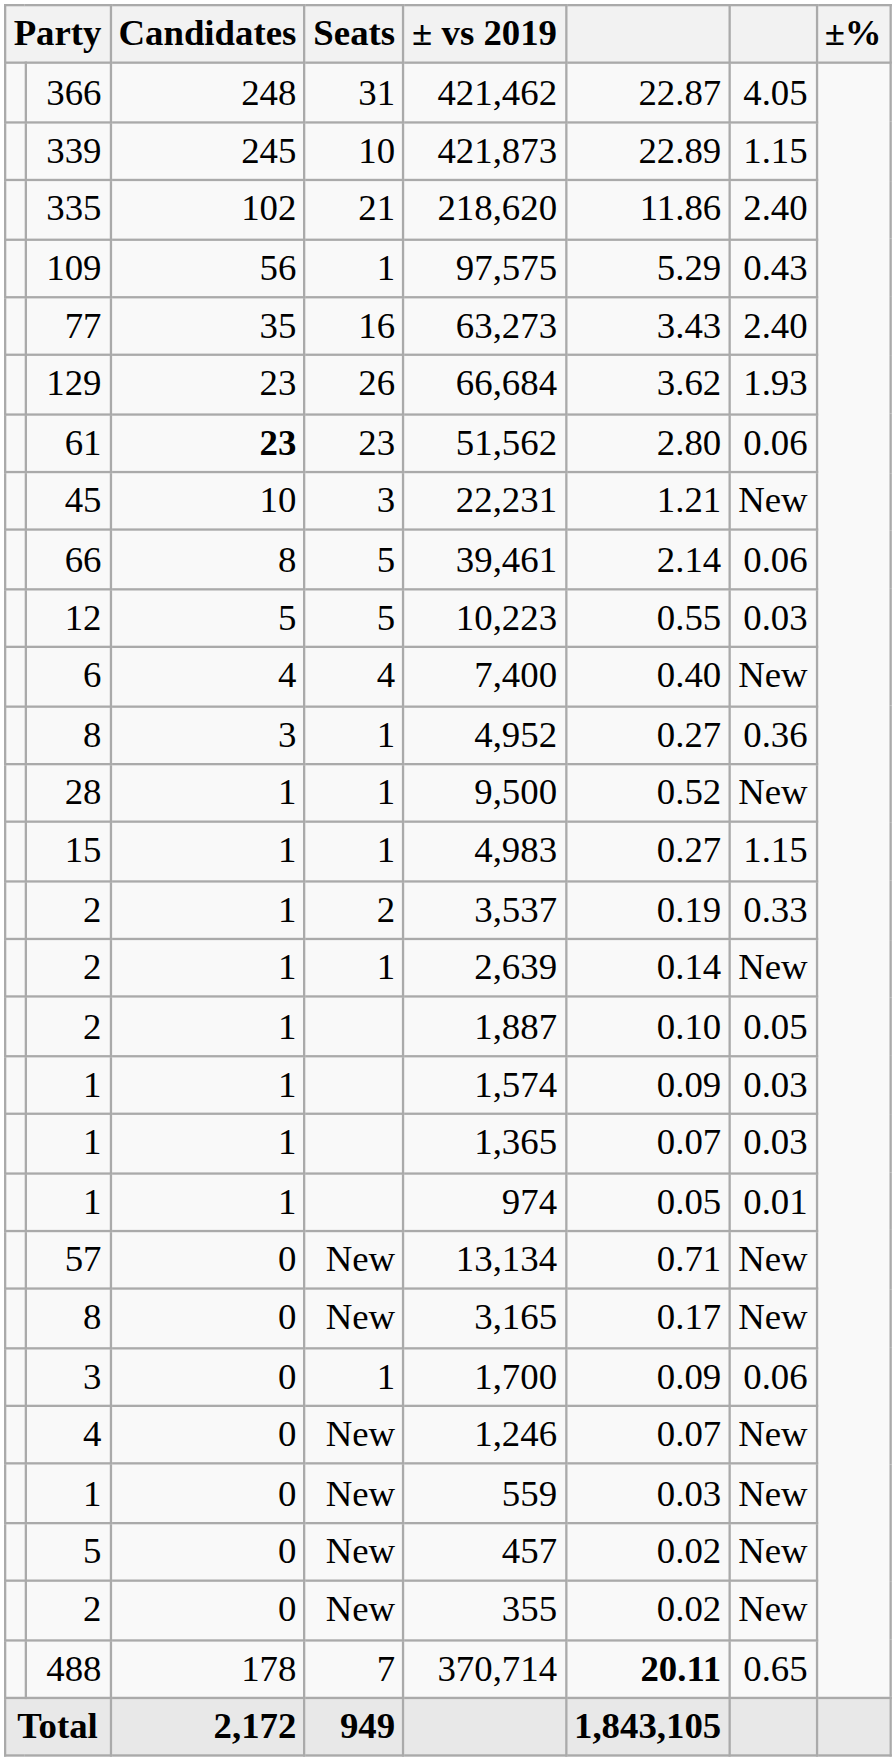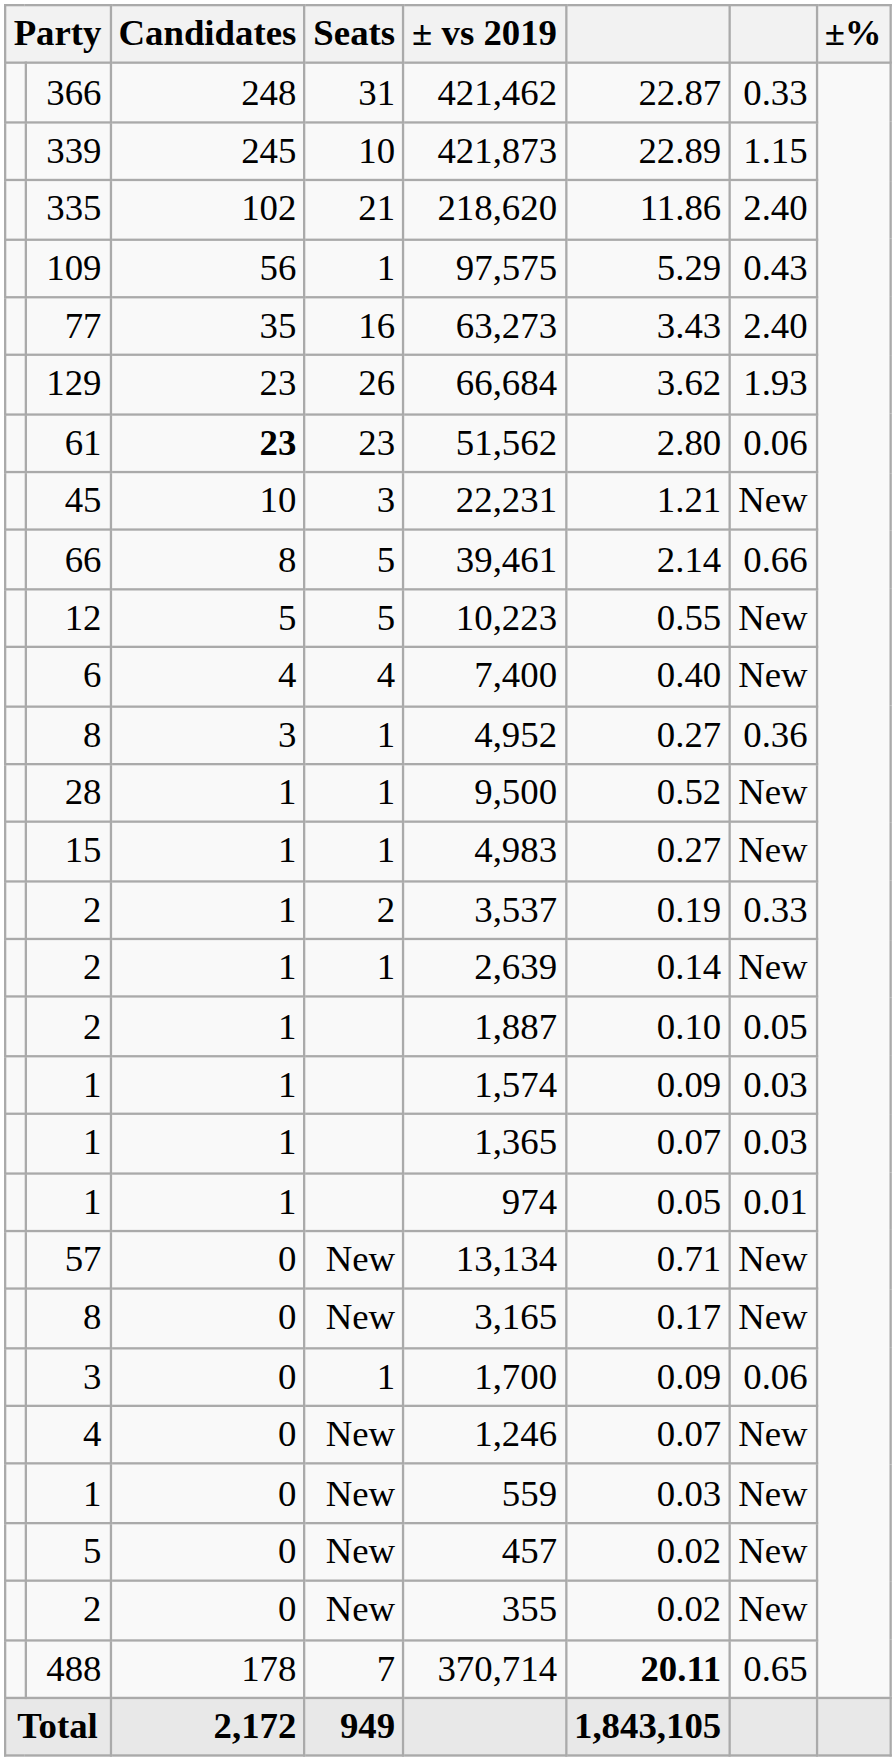366 | column 7: 4.05 -> 0.33
66 | column 7: 0.06 -> 0.66
12 | column 7: 0.03 -> New
15 | column 7: 1.15 -> New
